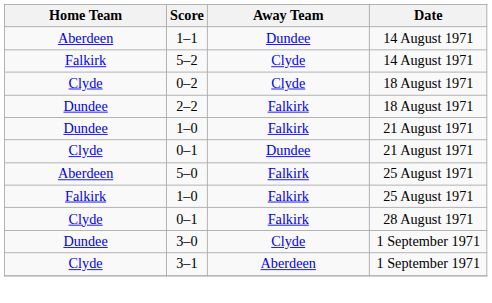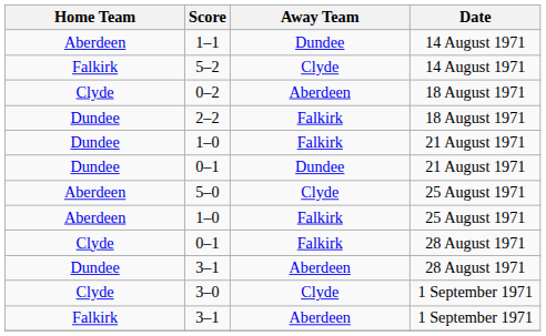0–2 | Away Team: Clyde -> Aberdeen
0–1 / 21 August 1971 | Home Team: Clyde -> Dundee
5–0 | Away Team: Falkirk -> Clyde
1–0 / 25 August 1971 | Home Team: Falkirk -> Aberdeen
+ row: Dundee | 3–1 | Aberdeen | 28 August 1971
3–0 | Home Team: Dundee -> Clyde
3–1 / 1 September 1971 | Home Team: Clyde -> Falkirk
